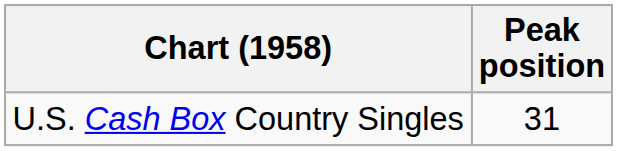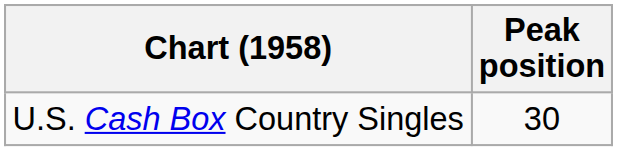U.S. Cash Box Country Singles | Peak position: 31 -> 30
